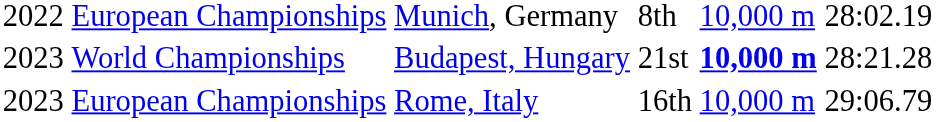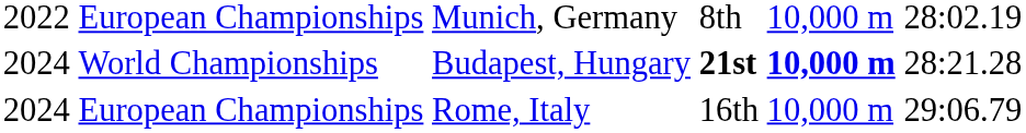World Championships | column 1: 2023 -> 2024
World Championships | column 4: normal -> bold
European Championships / Rome, Italy | column 1: 2023 -> 2024
